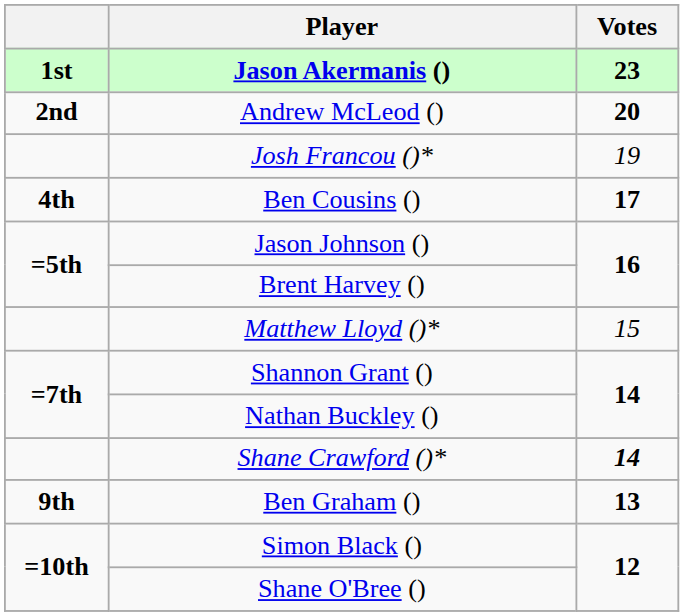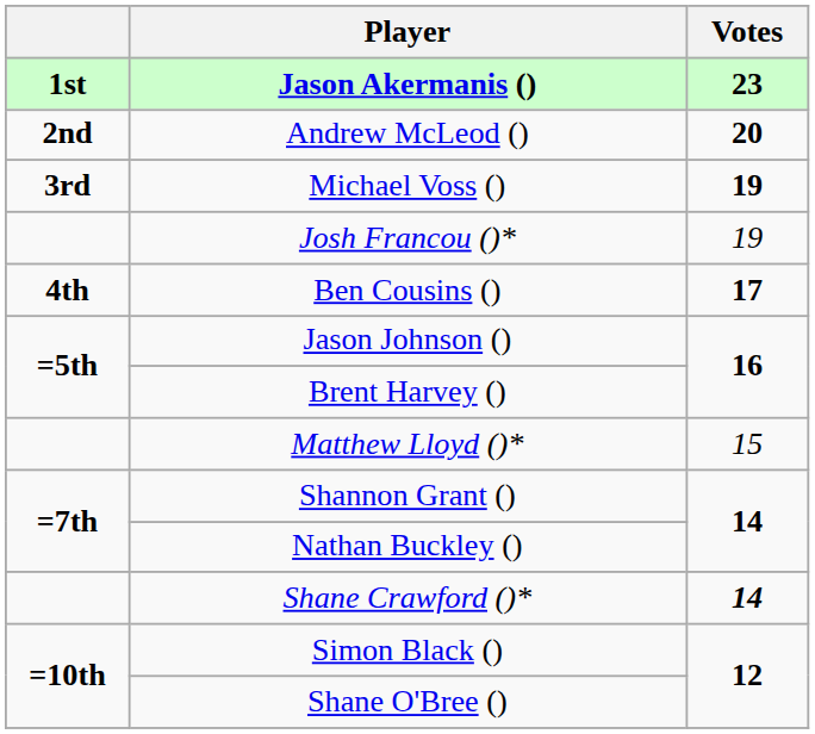+ row: 3rd | Michael Voss () | 19
- row: 9th | Ben Graham () | 13
